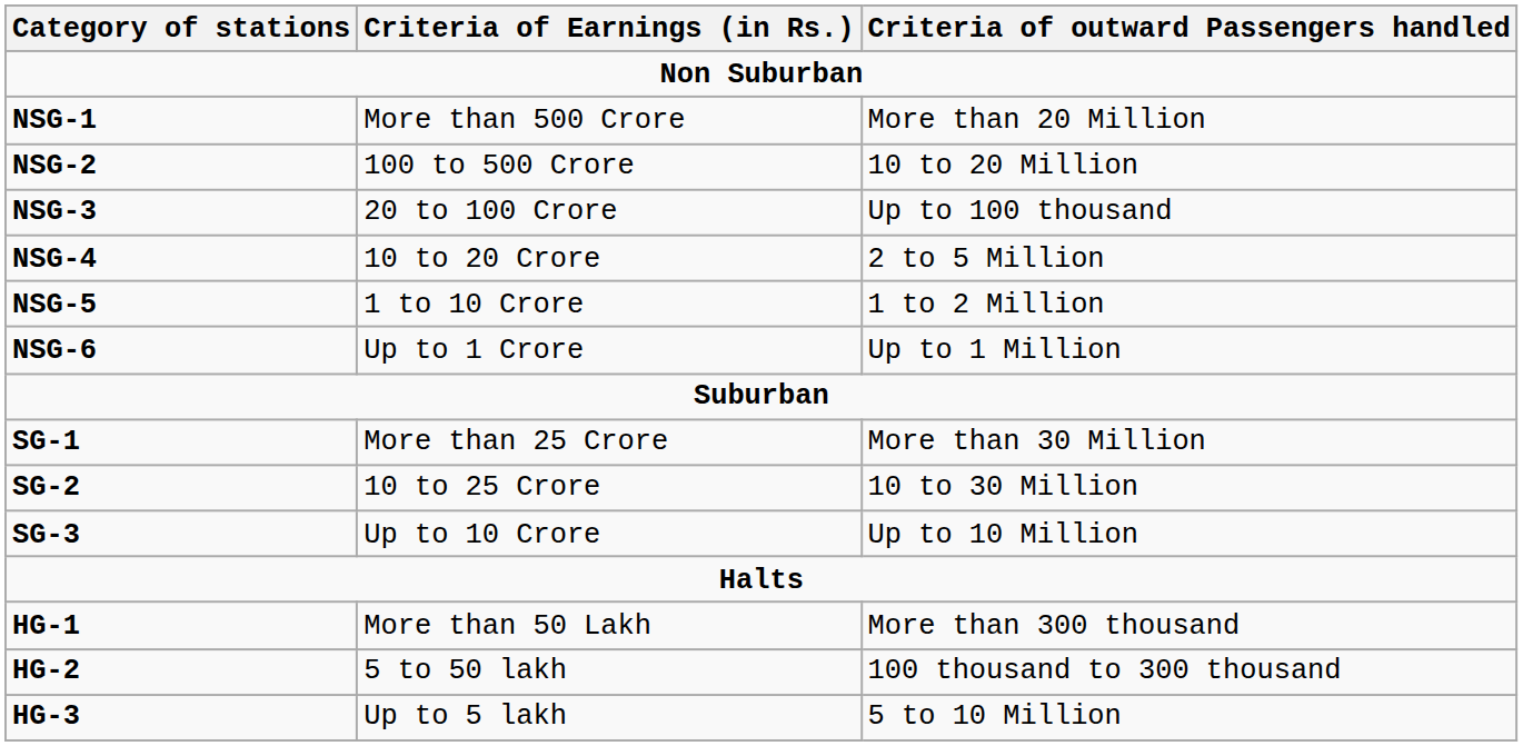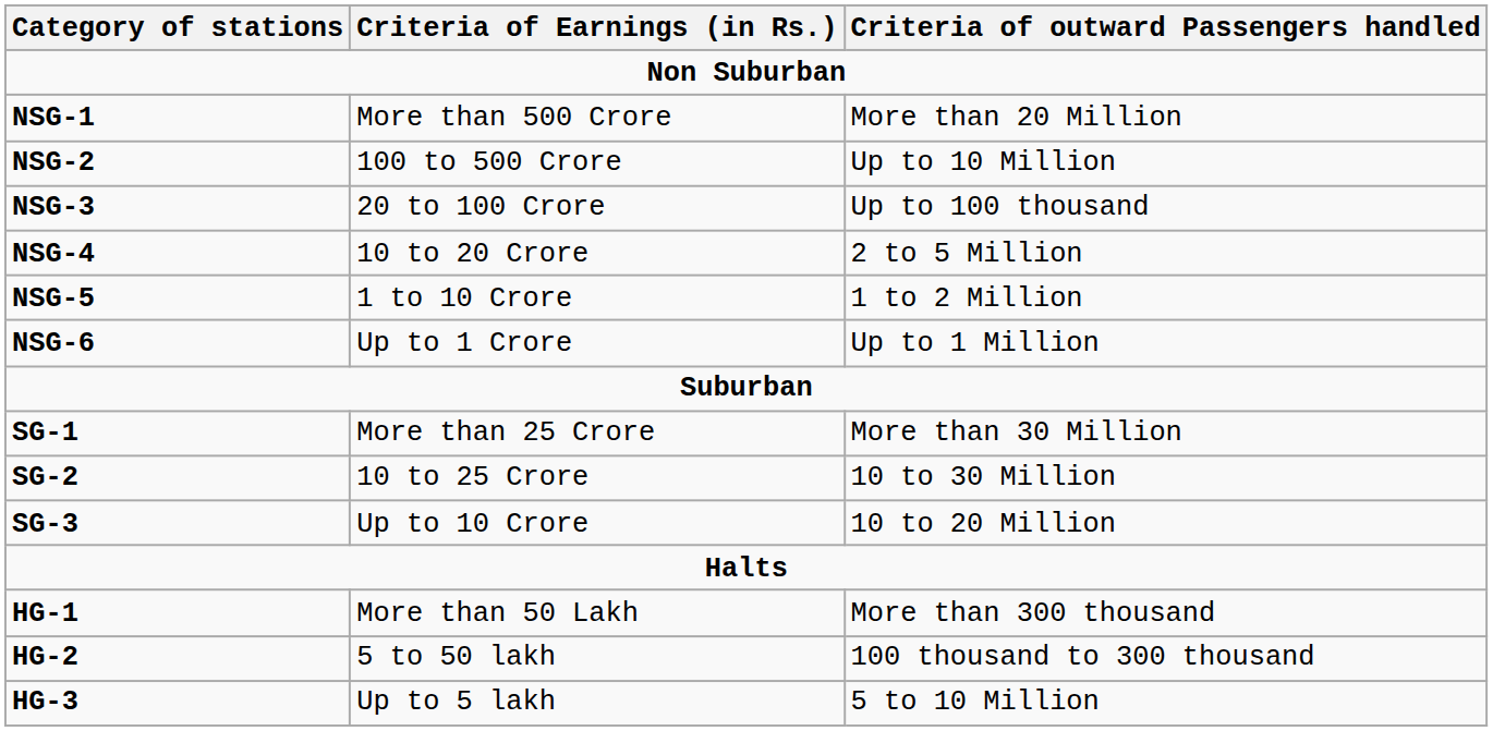NSG-2 | Criteria of outward Passengers handled: 10 to 20 Million -> Up to 10 Million
SG-3 | Criteria of outward Passengers handled: Up to 10 Million -> 10 to 20 Million
